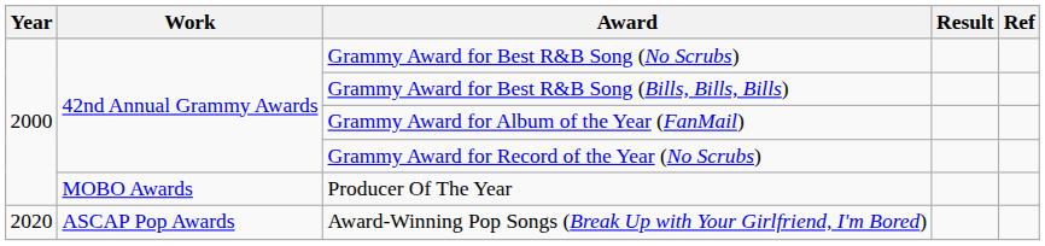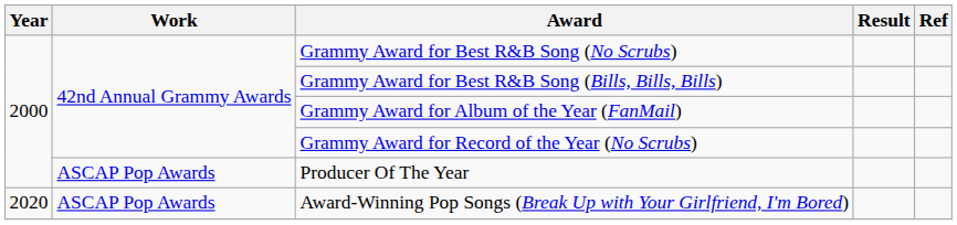Producer Of The Year | Work: MOBO Awards -> ASCAP Pop Awards
